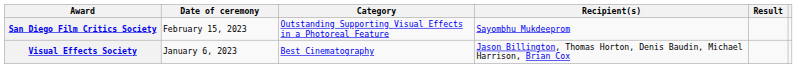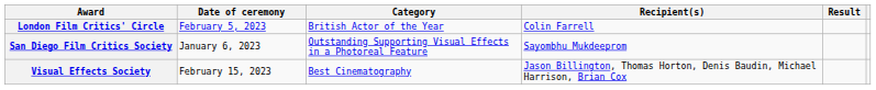+ row: London Film Critics' Circle | February 5, 2023 | British Actor of the Year | Colin Farrell
San Diego Film Critics Society | Date of ceremony: February 15, 2023 -> January 6, 2023
Visual Effects Society | Date of ceremony: January 6, 2023 -> February 15, 2023
